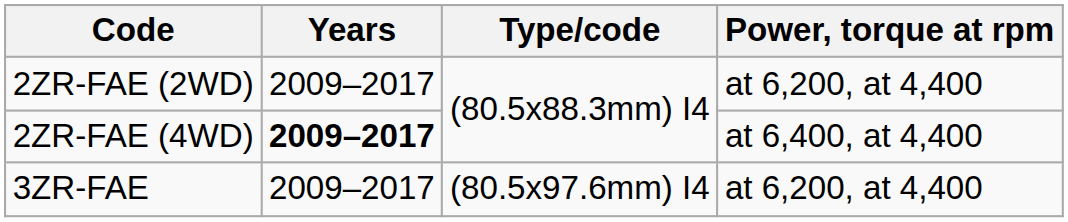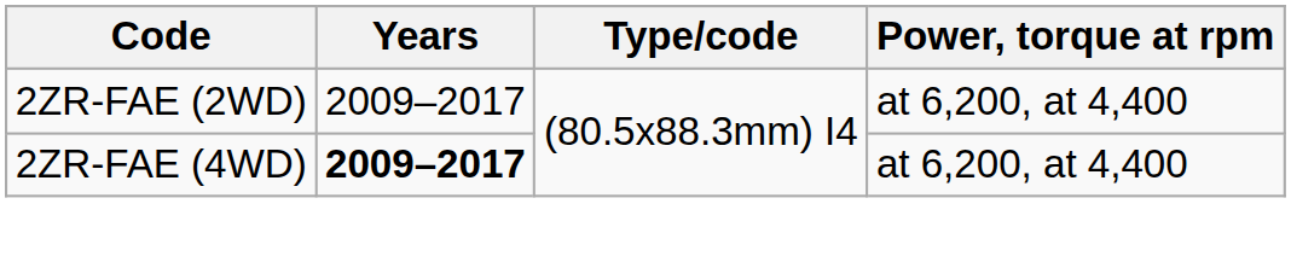2ZR-FAE (4WD) | Power, torque at rpm: at 6,400, at 4,400 -> at 6,200, at 4,400
- row: 3ZR-FAE | 2009–2017 | (80.5x97.6mm) I4 | at 6,200, at 4,400
